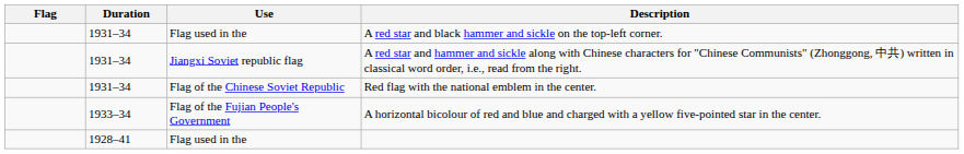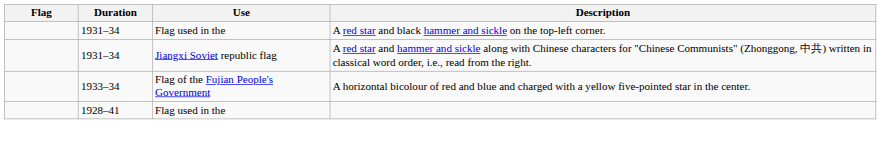- row: 1931–34 | Flag of the Chinese Soviet Republic | Red flag with the national emblem in the center.
